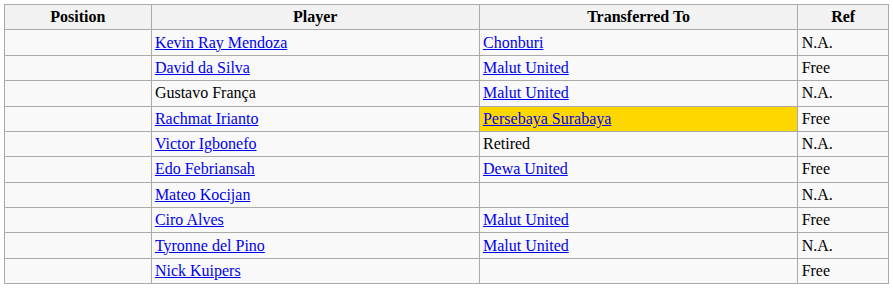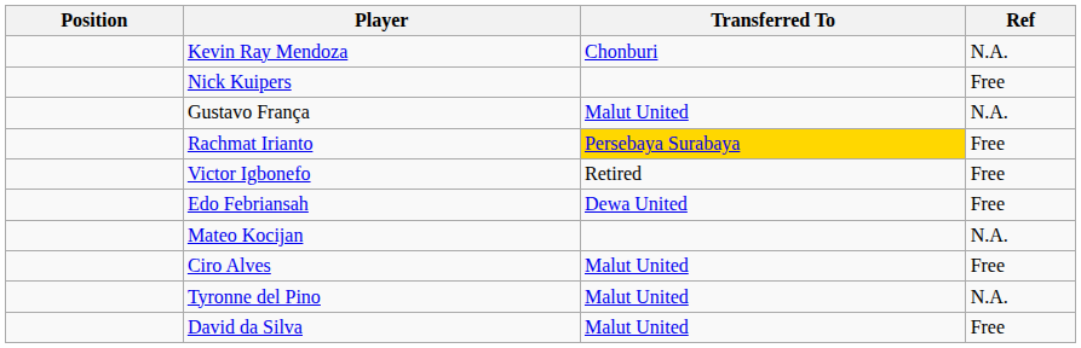rows swapped: Nick Kuipers <-> David da Silva
Victor Igbonefo | Ref: N.A. -> Free
